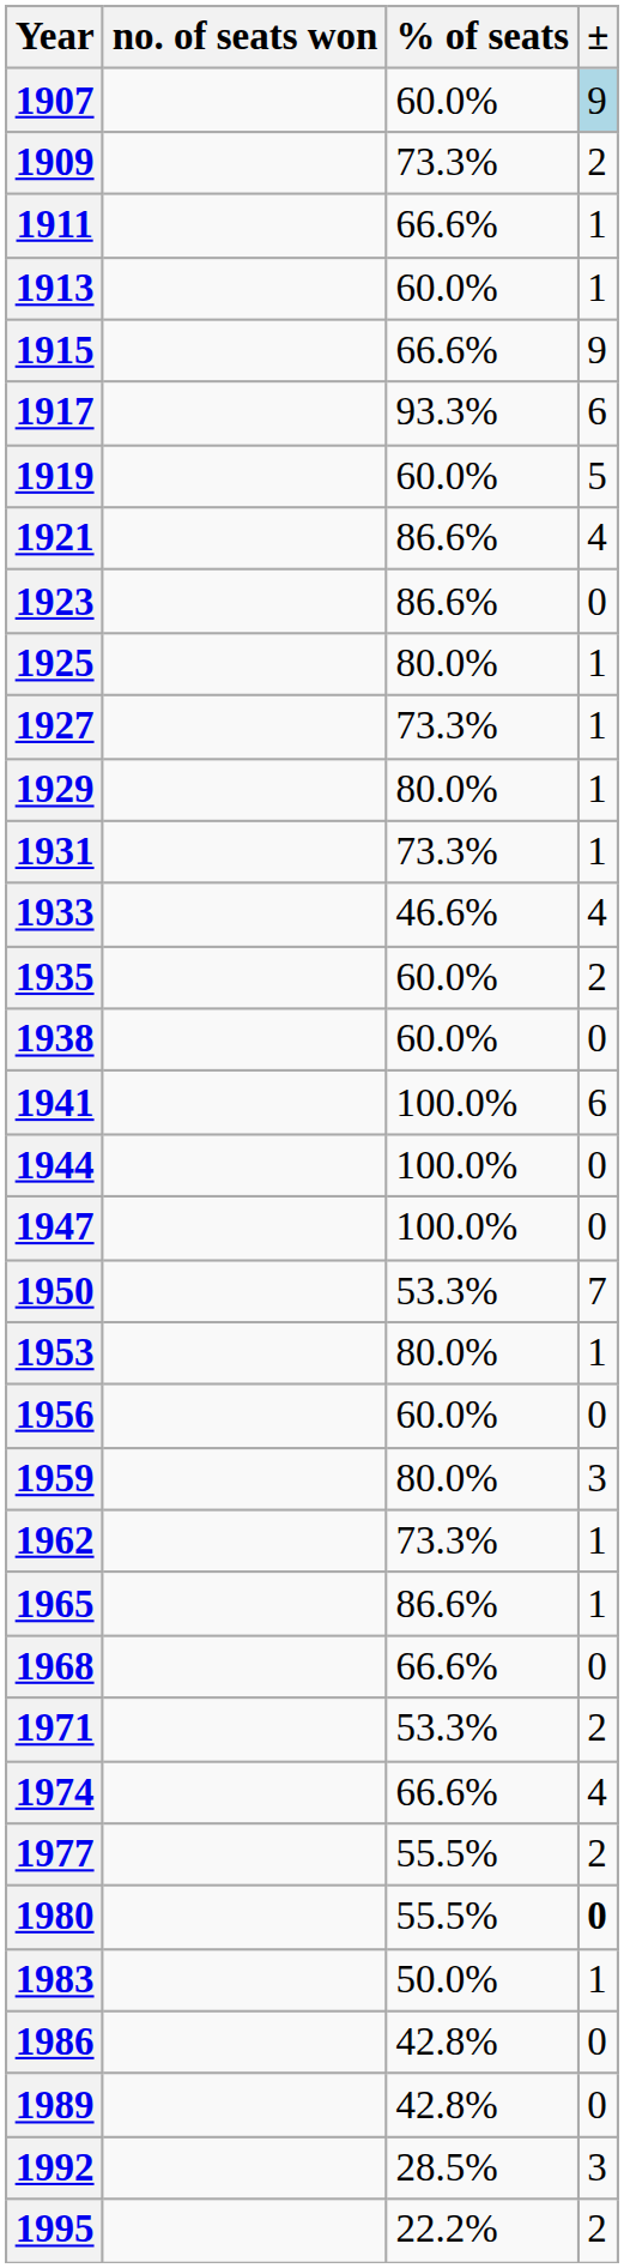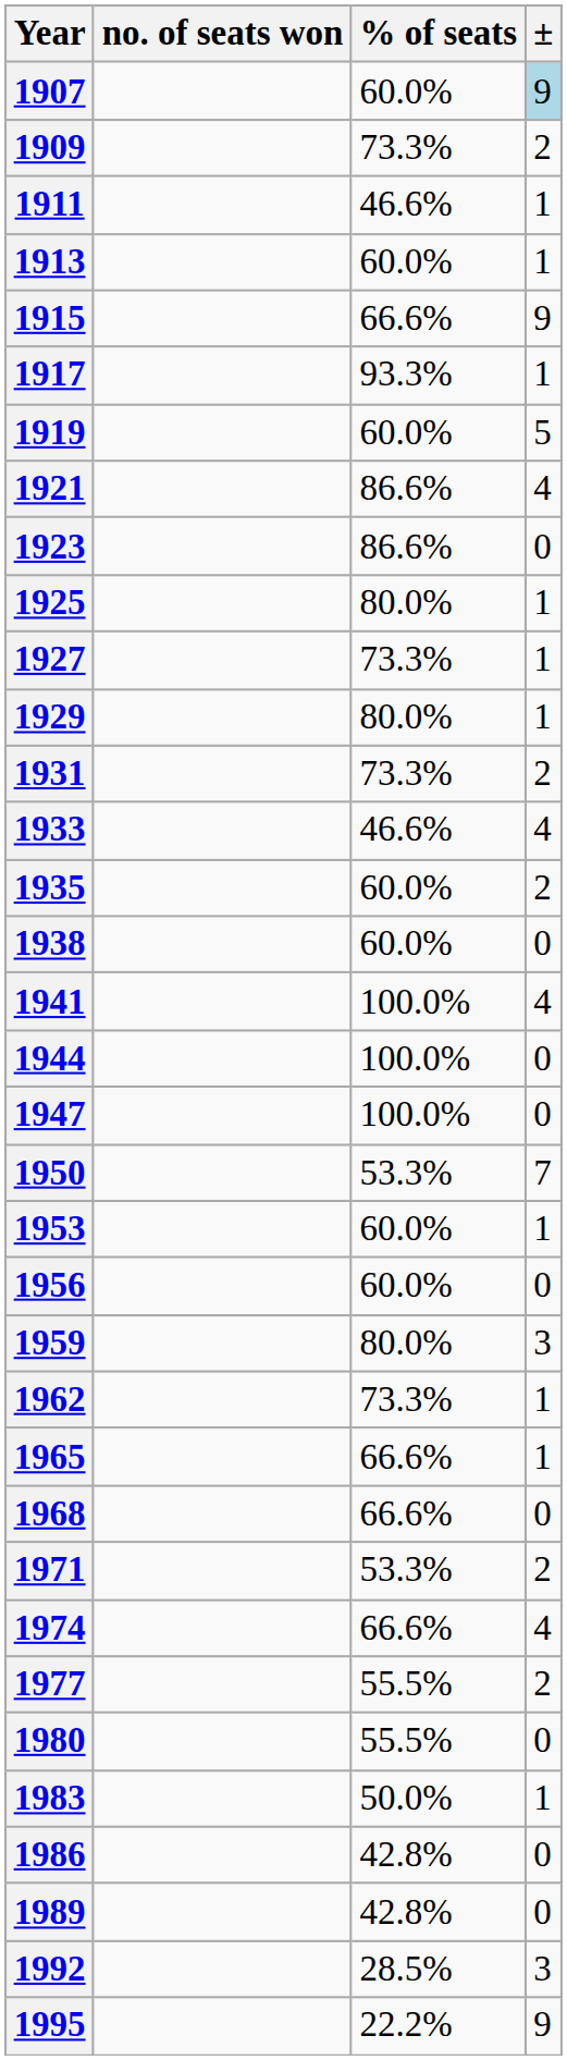1911 | % of seats: 66.6% -> 46.6%
1917 | ±: 6 -> 1
1931 | ±: 1 -> 2
1941 | ±: 6 -> 4
1953 | % of seats: 80.0% -> 60.0%
1965 | % of seats: 86.6% -> 66.6%
1980 | ±: bold -> normal
1995 | ±: 2 -> 9
